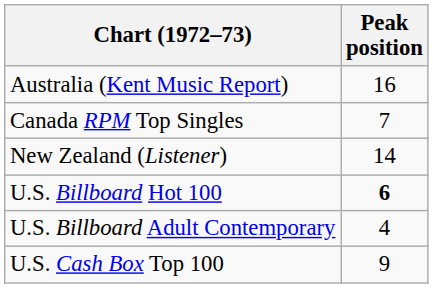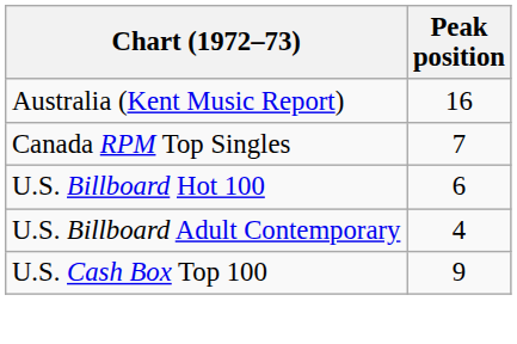- row: New Zealand (Listener) | 14
U.S. Billboard Hot 100 | Peak position: bold -> normal
